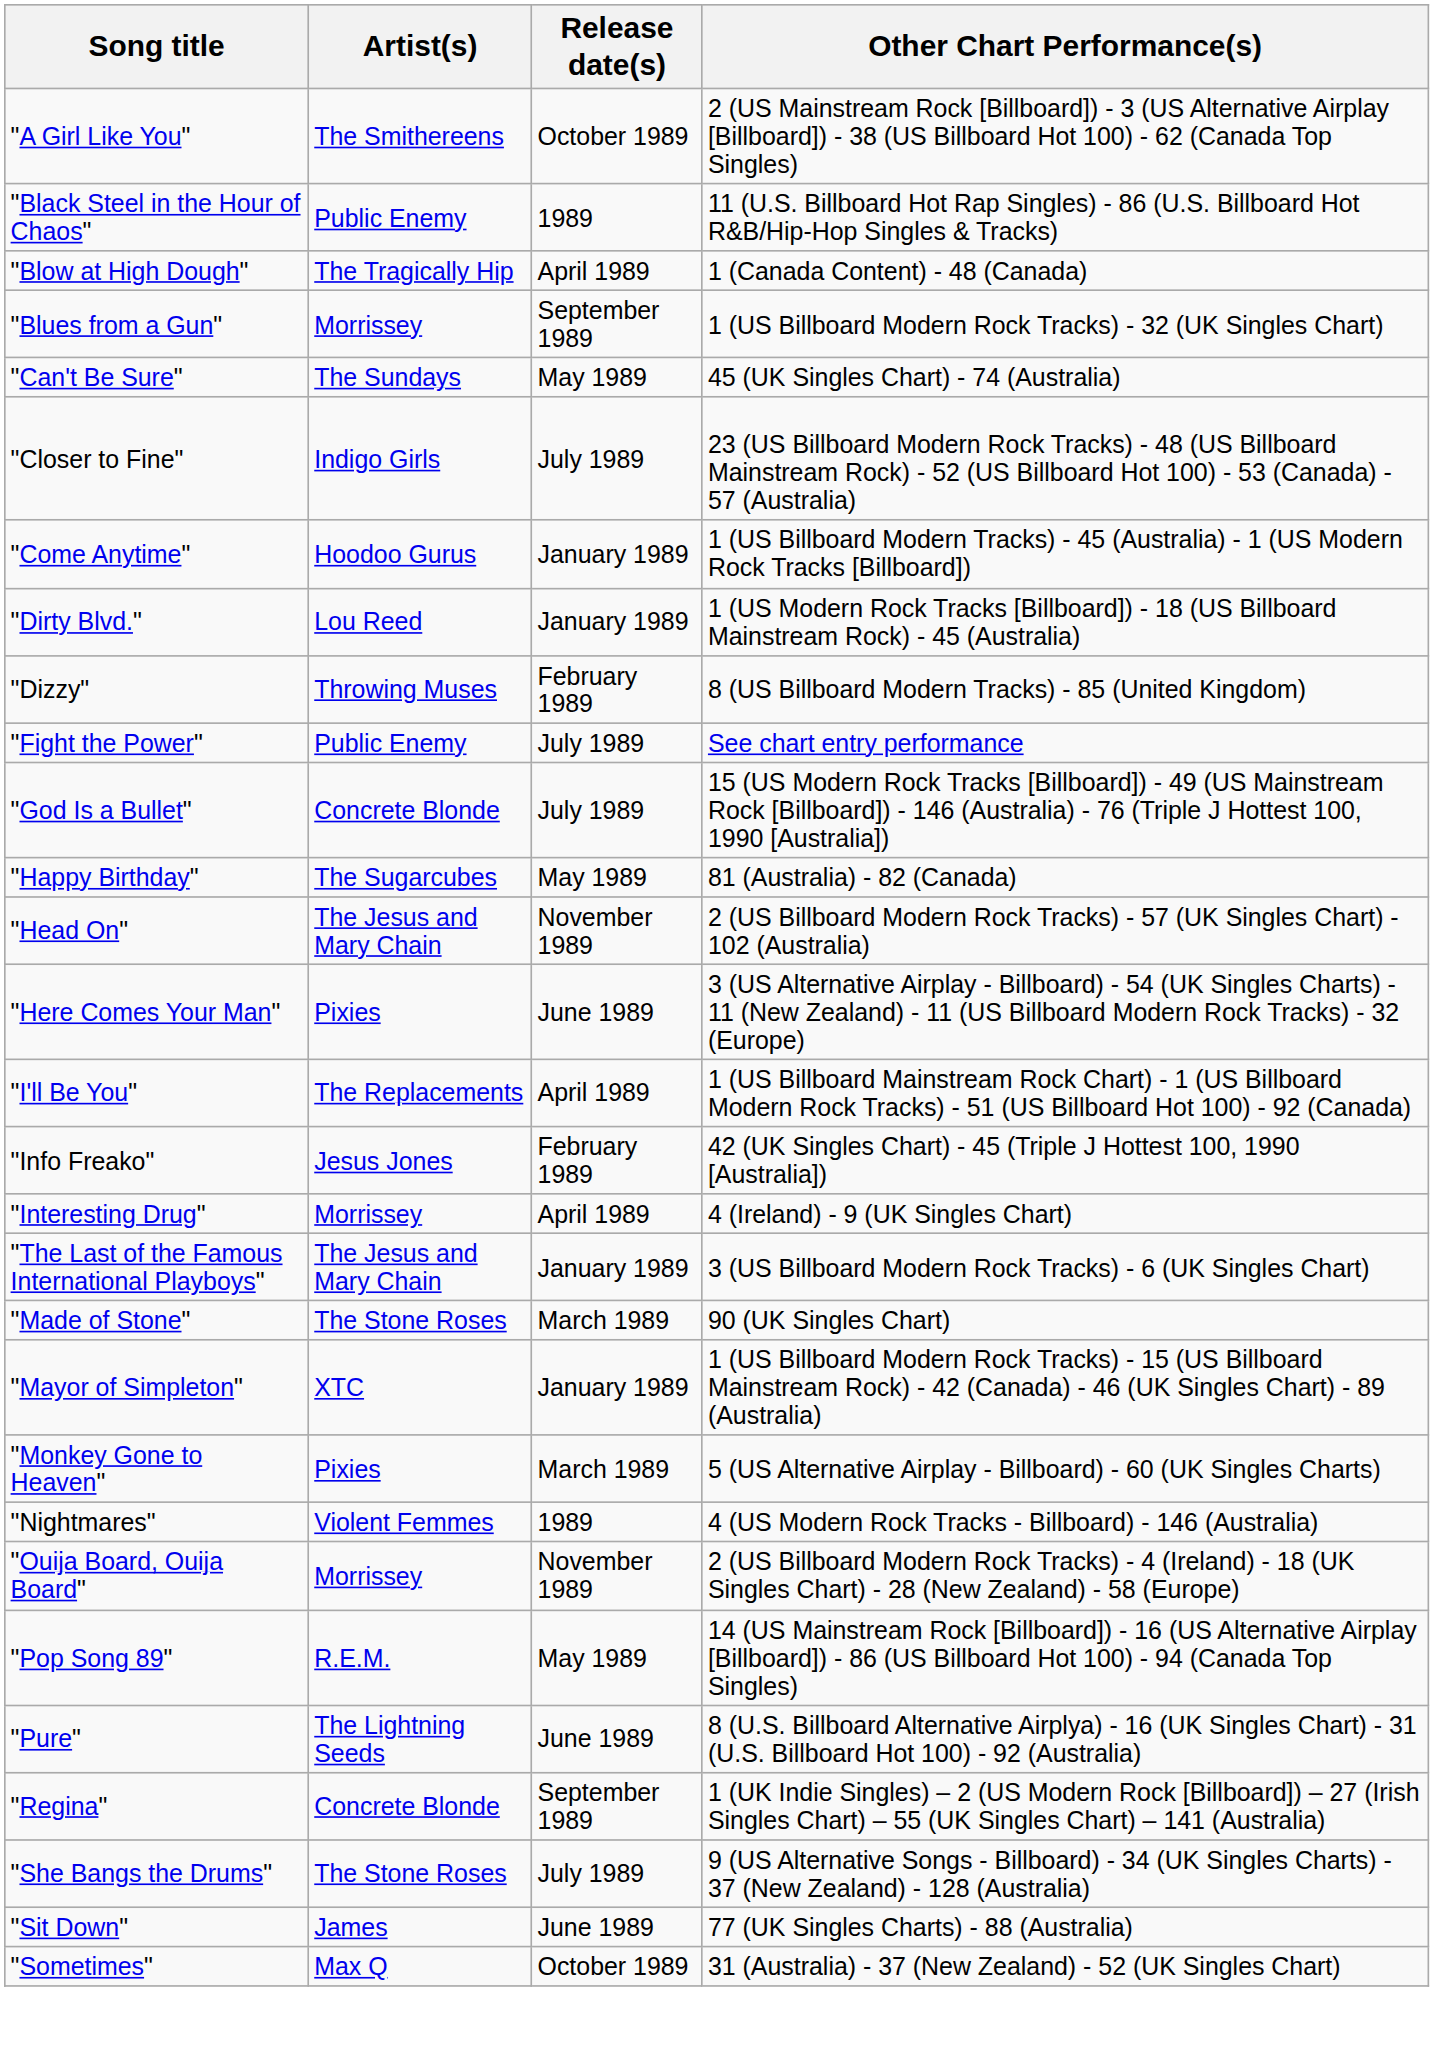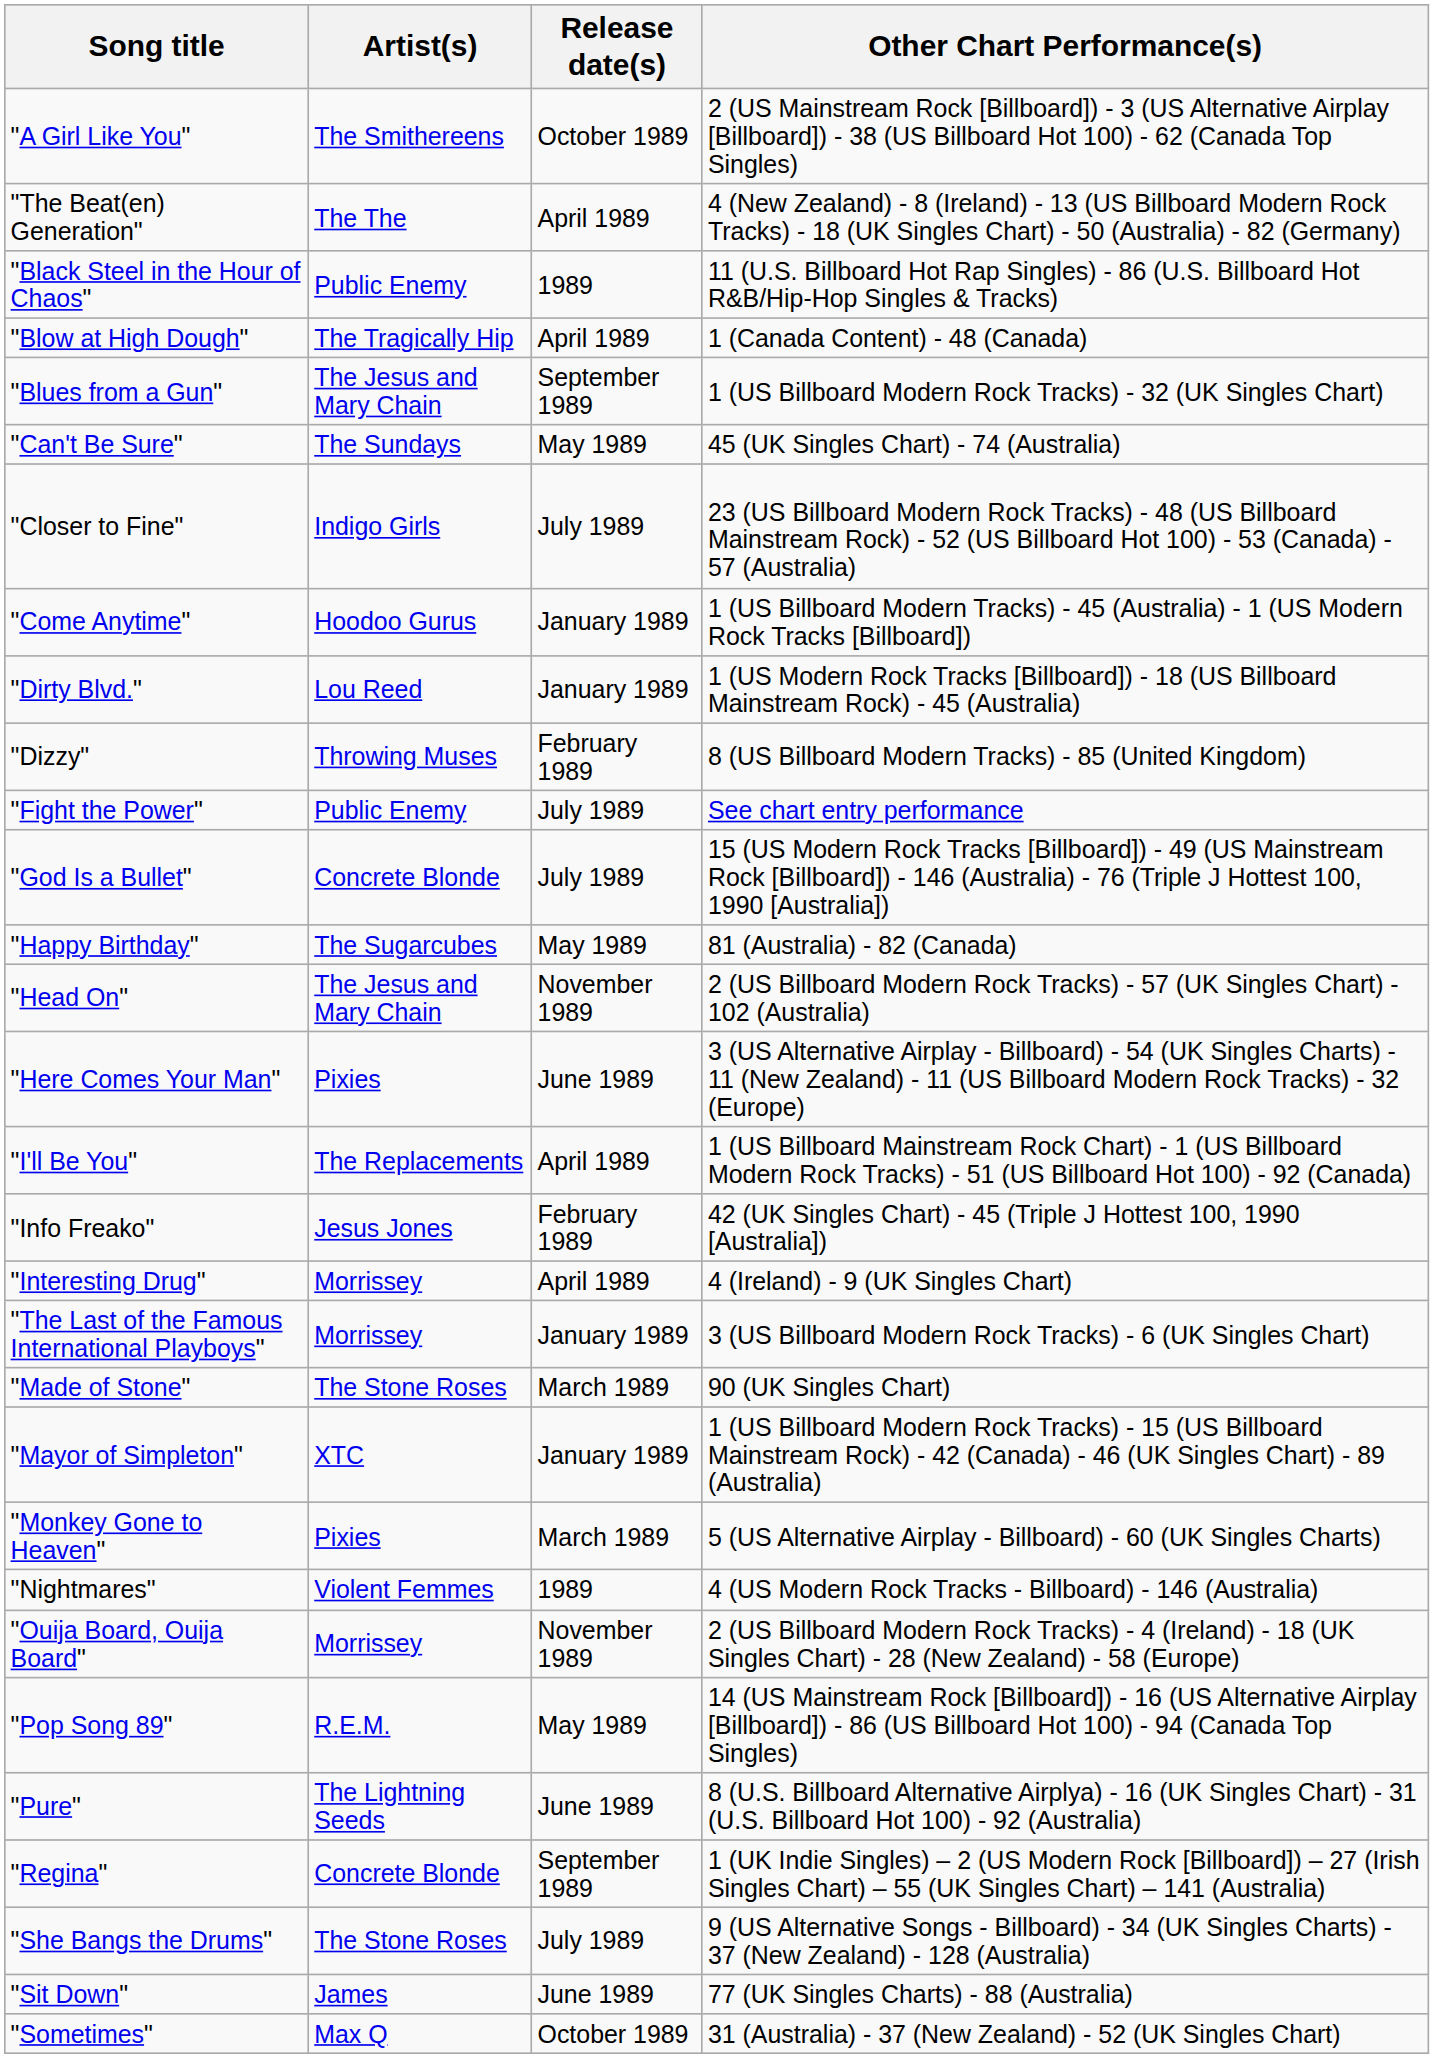+ row: "The Beat(en) Generation" | The The | April 1989 | 4 (New Zealand) - 8 (Ireland) - 13 (US Billboard Modern Rock Tracks) - 18 (UK Singles Chart) - 50 (Australia) - 82 (Germany)
"Blues from a Gun" | Artist(s): Morrissey -> The Jesus and Mary Chain
"The Last of the Famous International Playboys" | Artist(s): The Jesus and Mary Chain -> Morrissey
